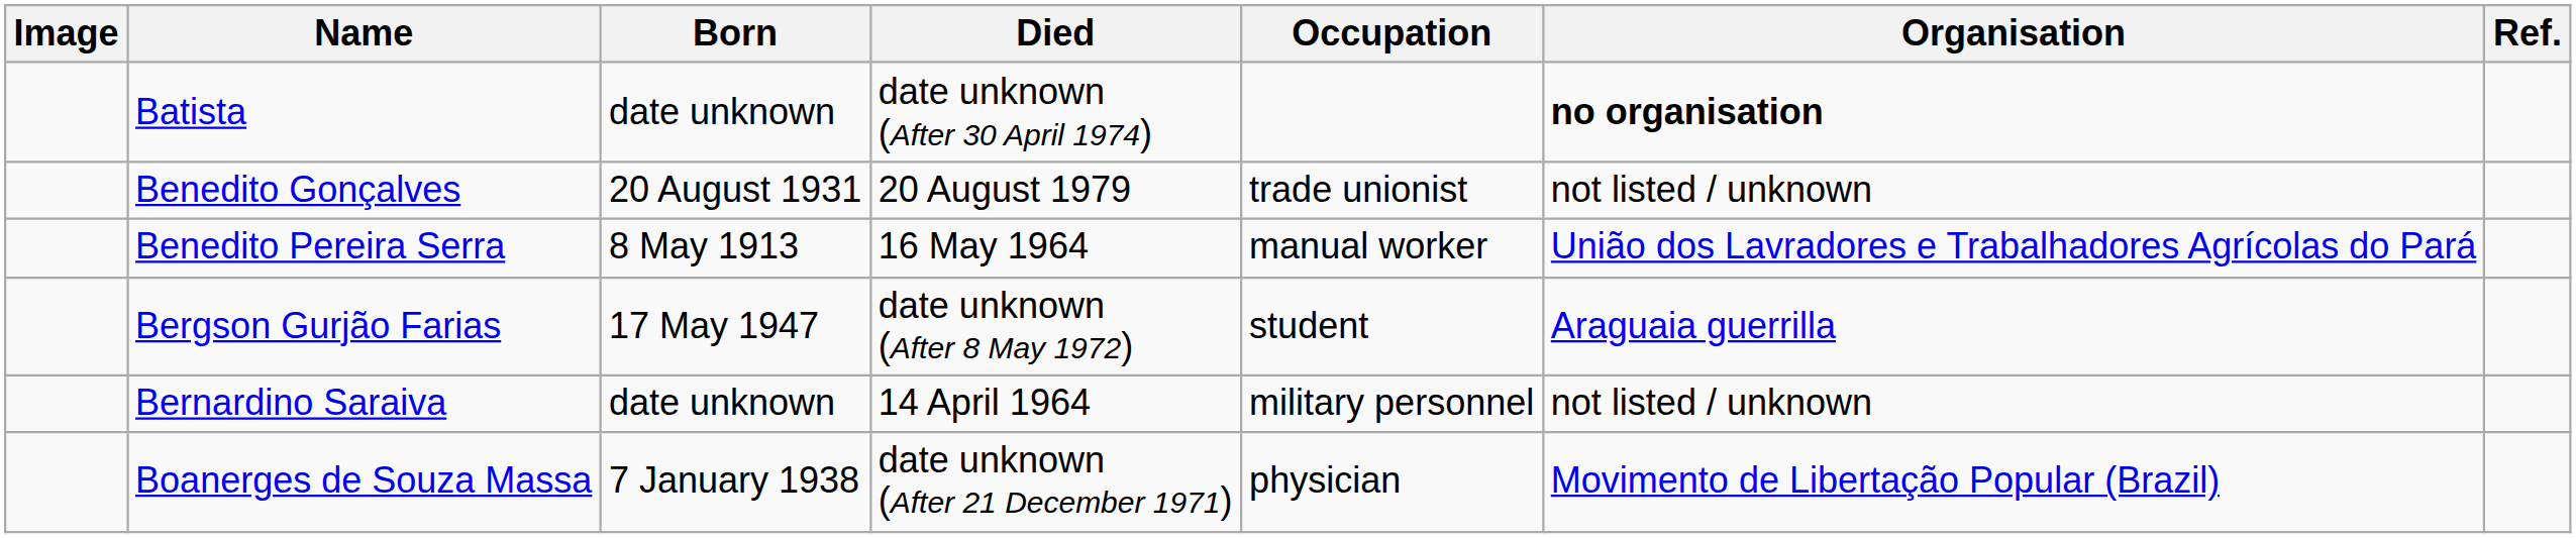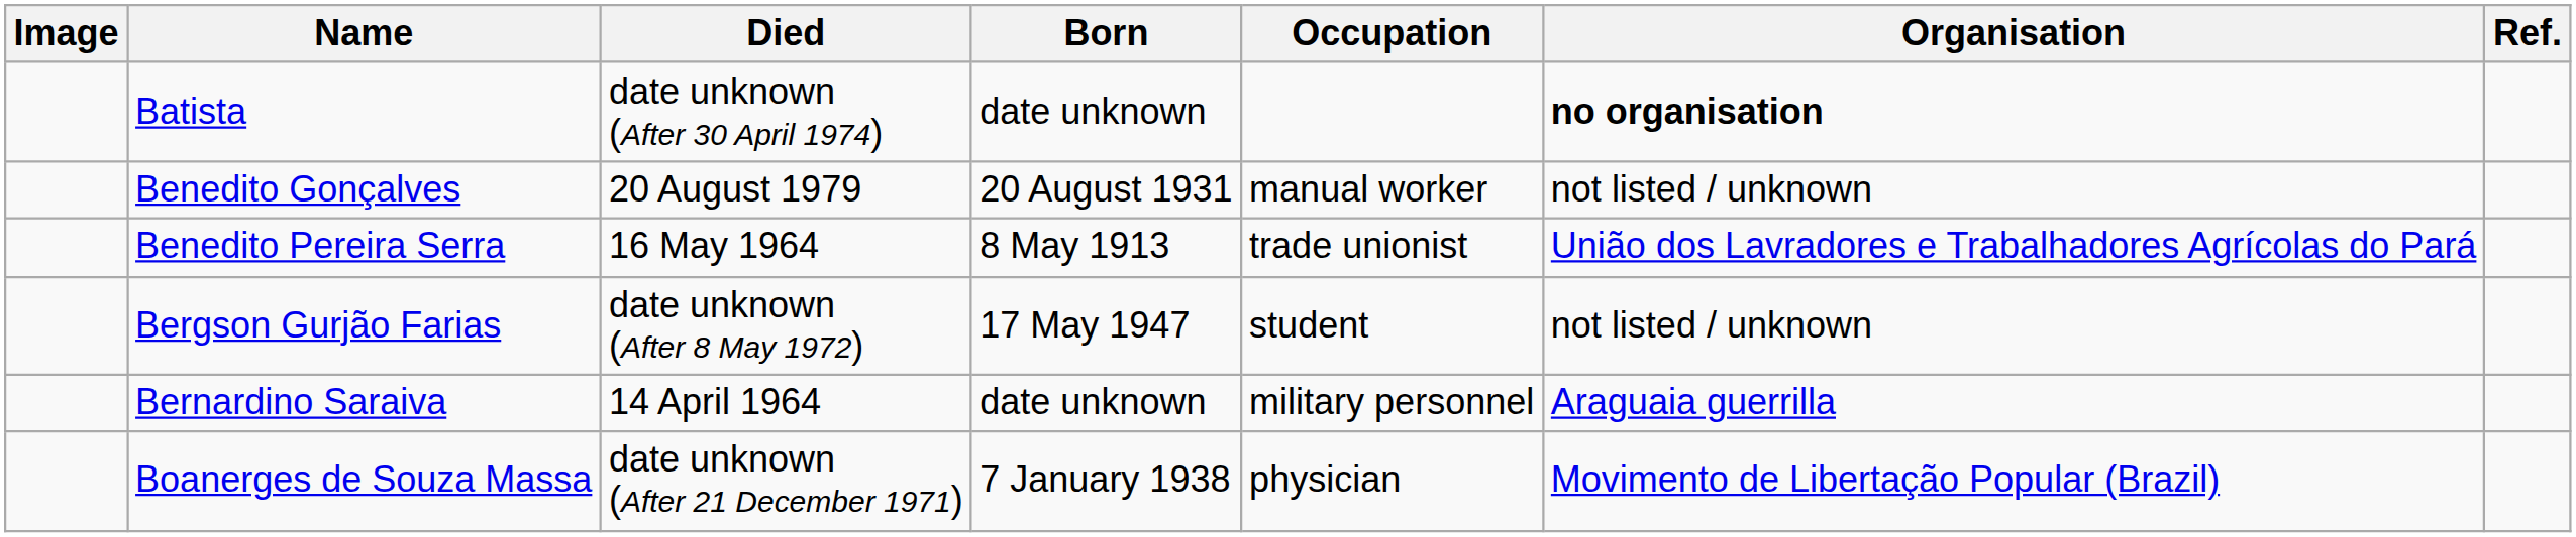columns swapped: Born <-> Died
Benedito Gonçalves | Occupation: trade unionist -> manual worker
Benedito Pereira Serra | Occupation: manual worker -> trade unionist
Bergson Gurjão Farias | Organisation: Araguaia guerrilla -> not listed / unknown
Bernardino Saraiva | Organisation: not listed / unknown -> Araguaia guerrilla
